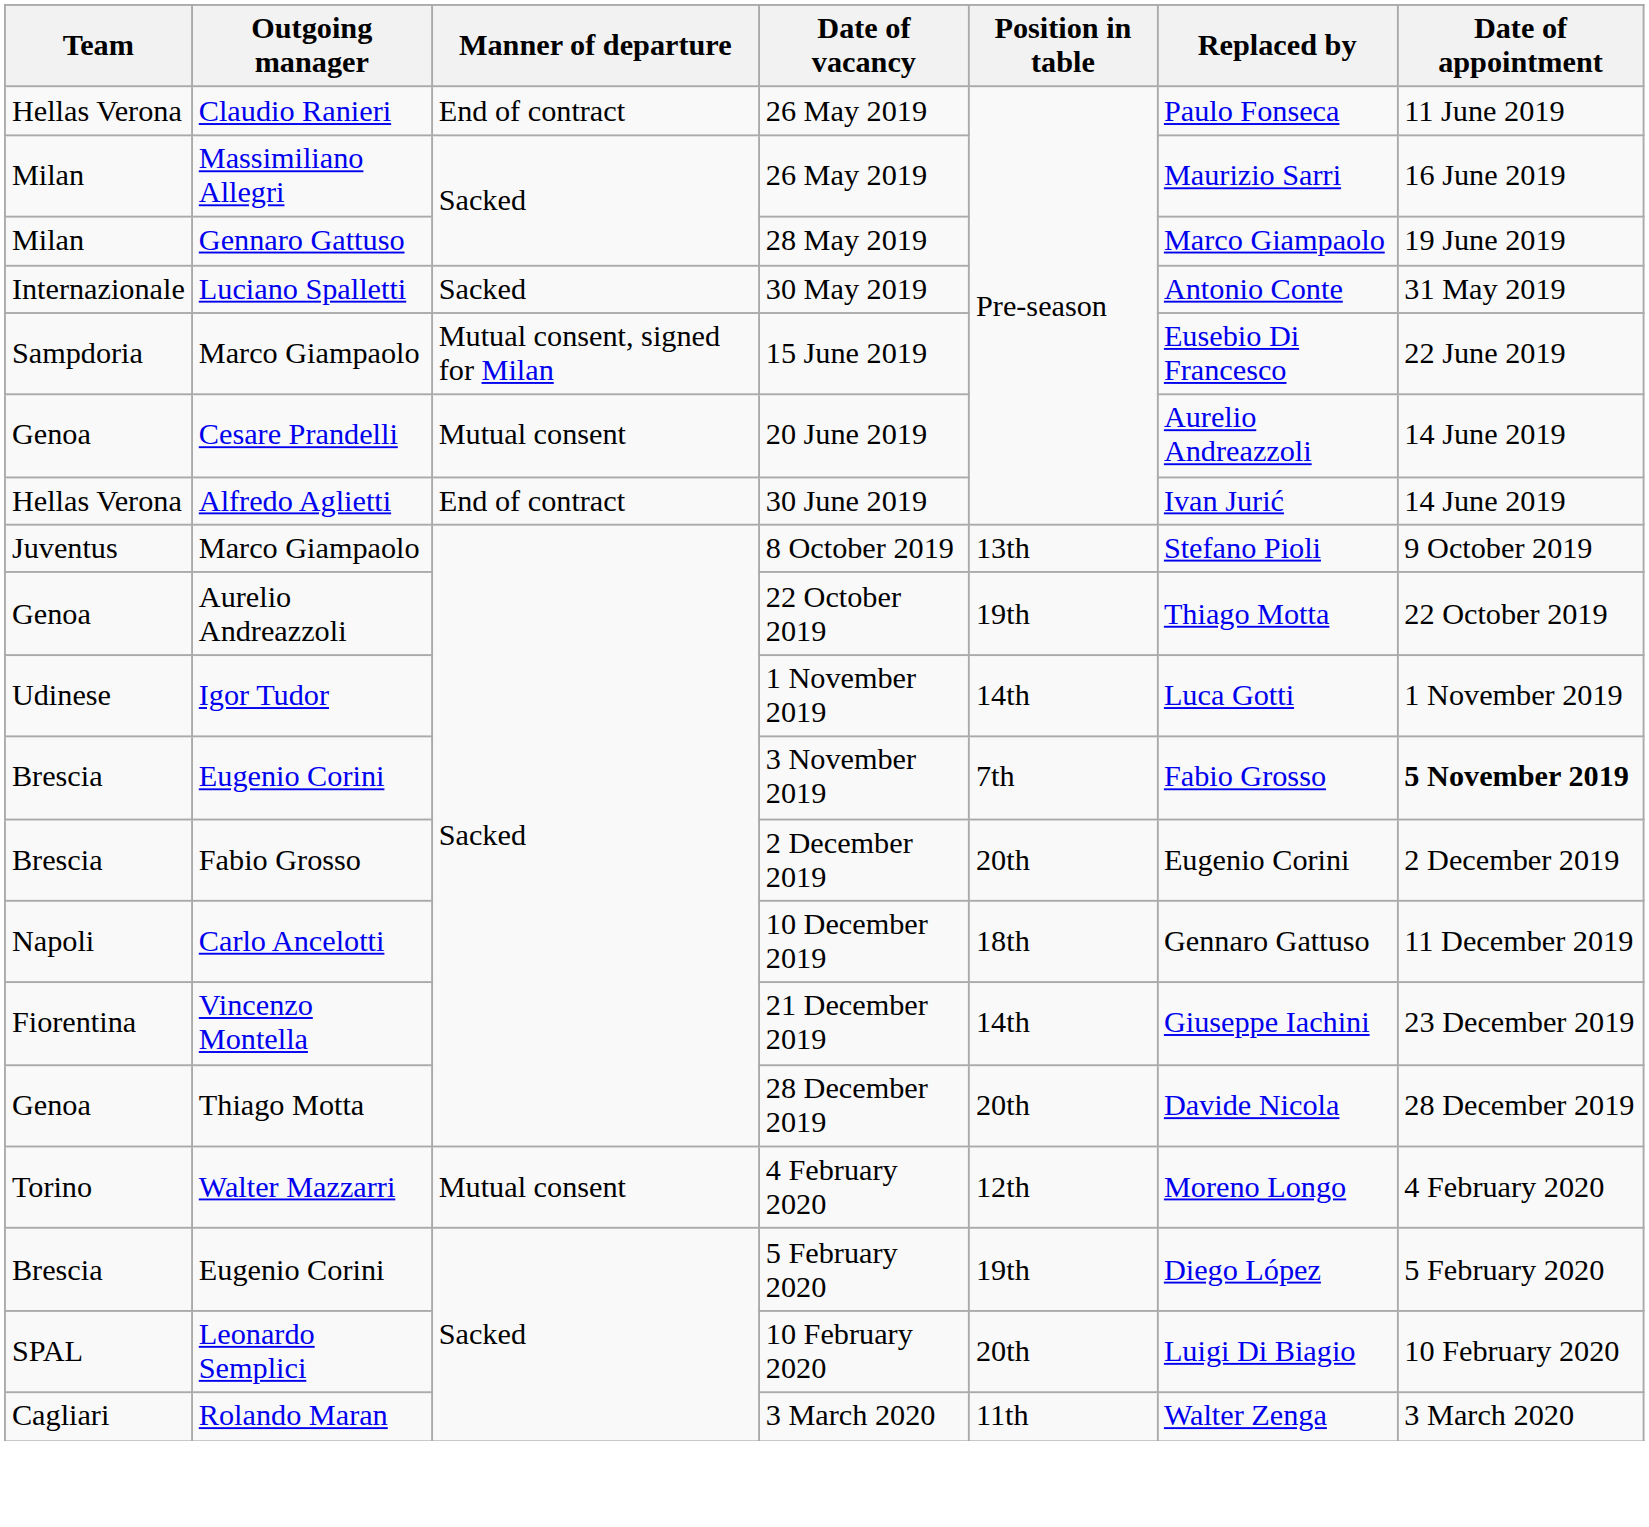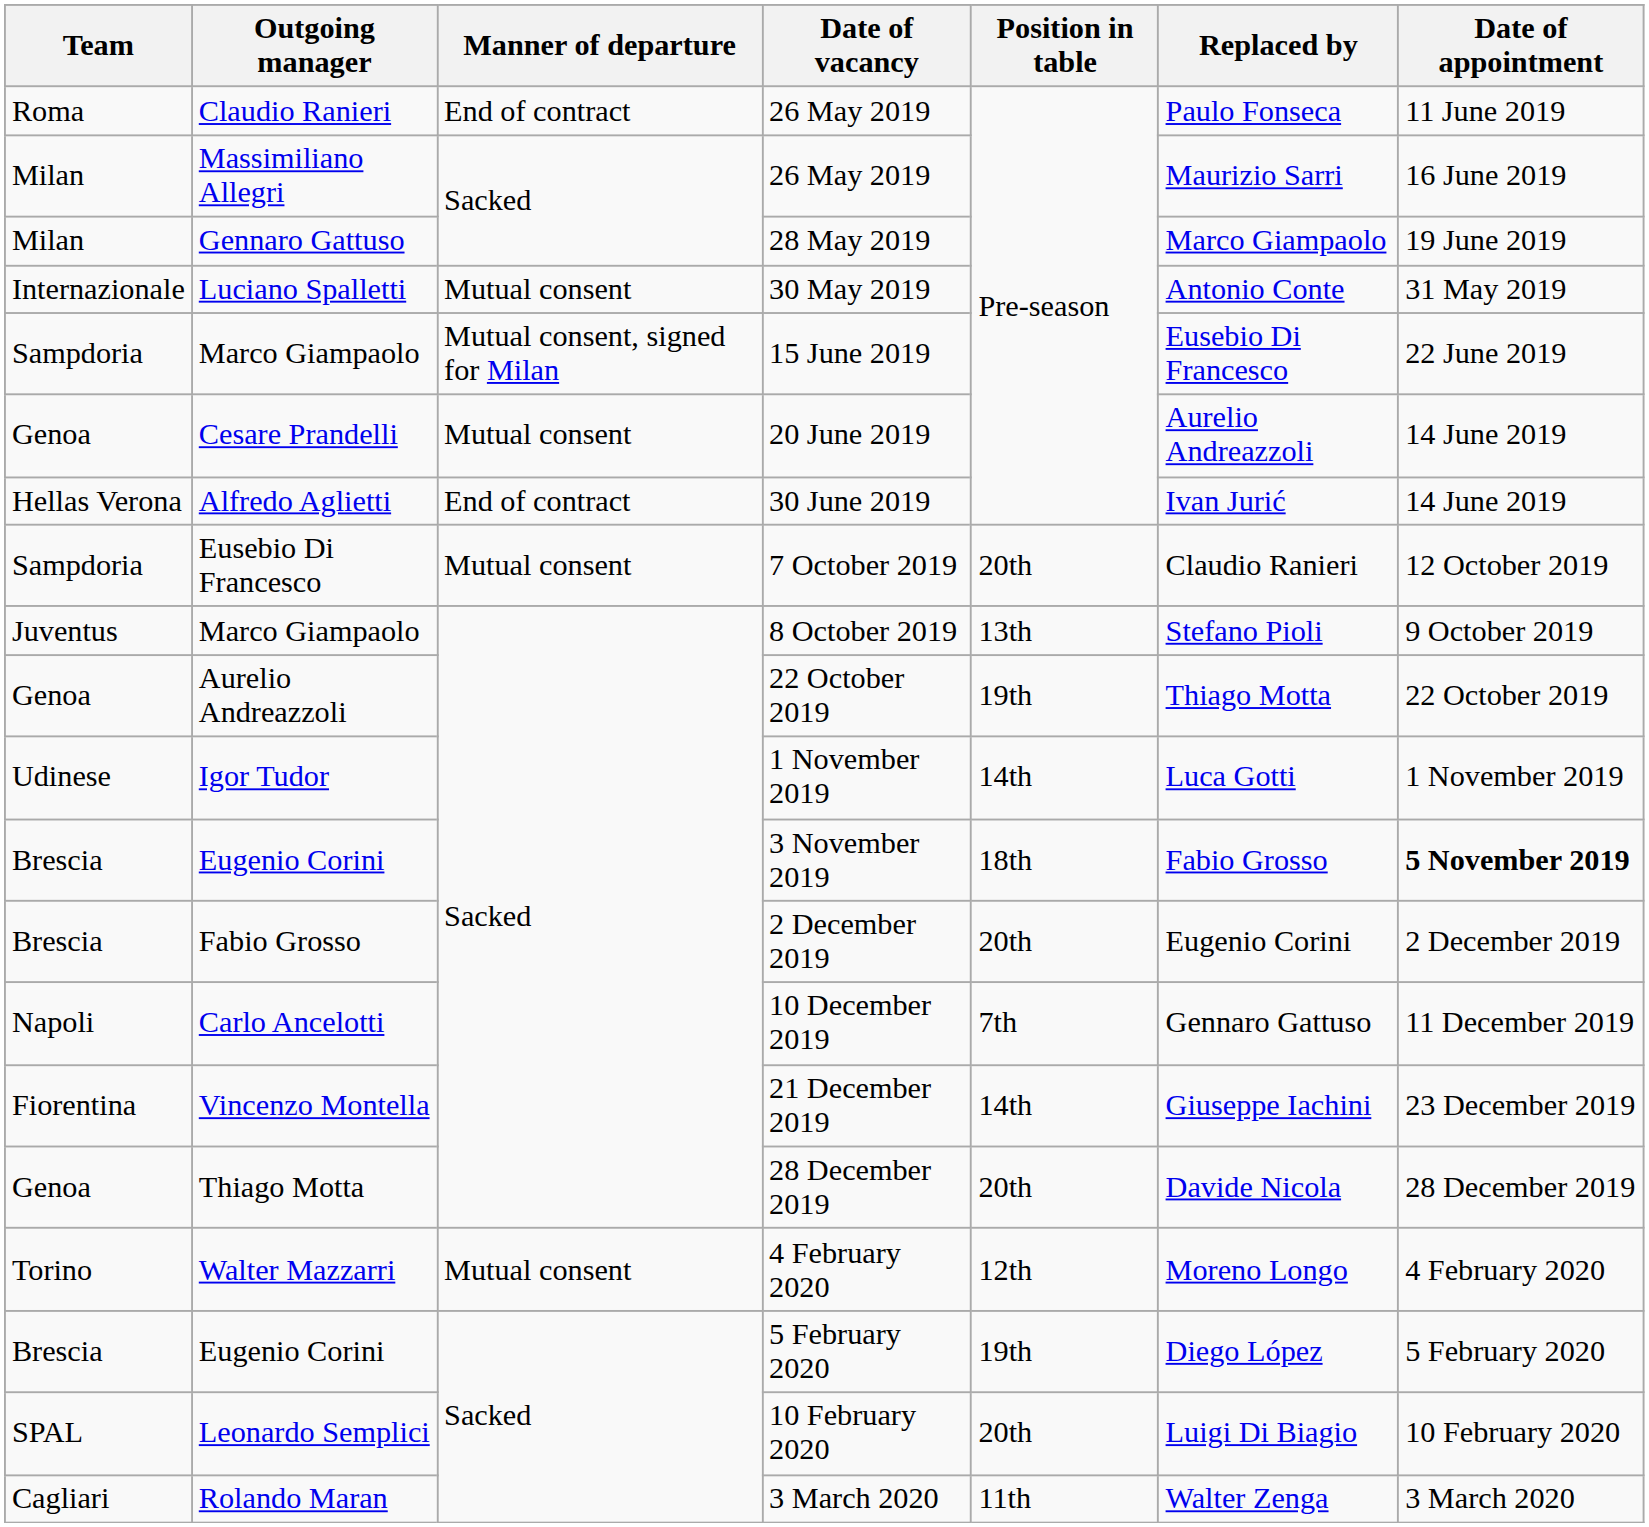Claudio Ranieri / 26 May 2019 | Team: Hellas Verona -> Roma
30 May 2019 | Manner of departure: Sacked -> Mutual consent
+ row: Sampdoria | Eusebio Di Francesco | Mutual consent | 7 October 2019 | 20th | Claudio Ranieri | 12 October 2019
3 November 2019 | Position in table: 7th -> 18th
10 December 2019 | Position in table: 18th -> 7th
